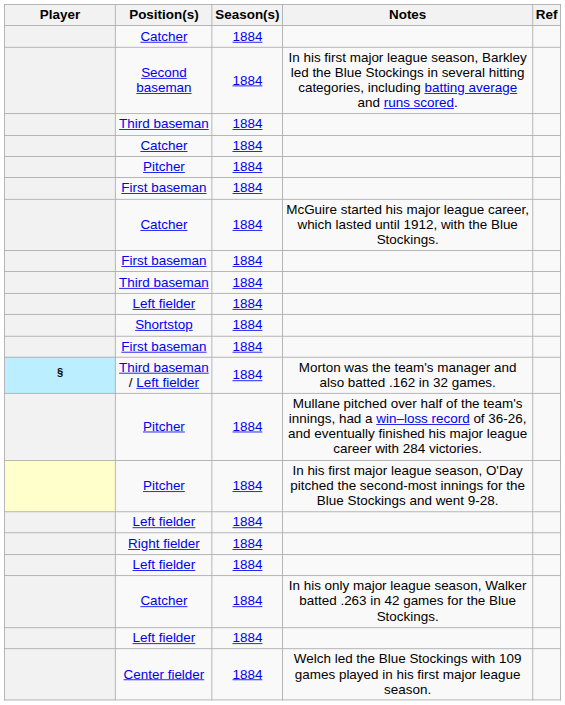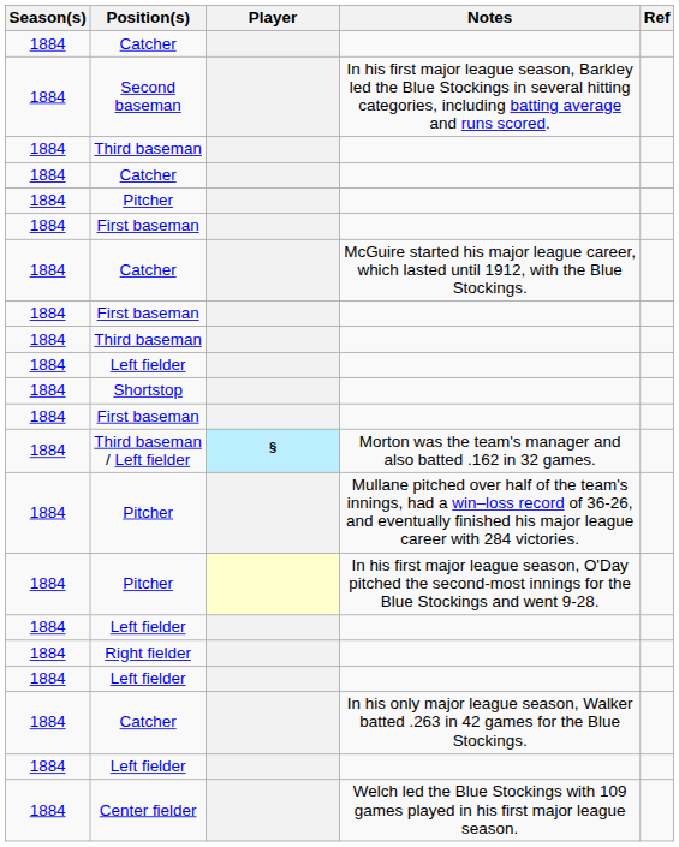columns swapped: Player <-> Season(s)
